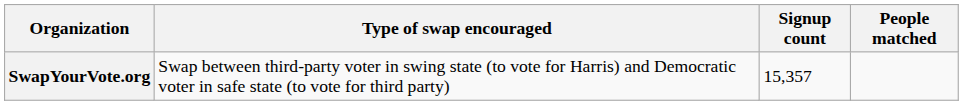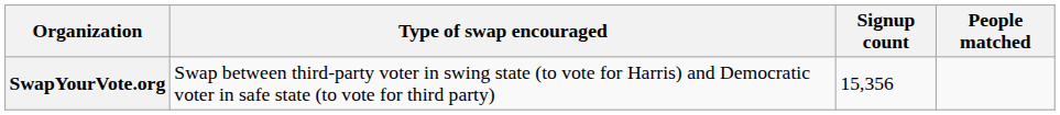SwapYourVote.org | Signup count: 15,357 -> 15,356
